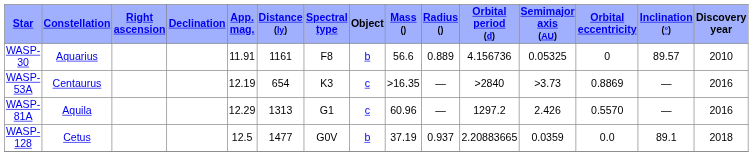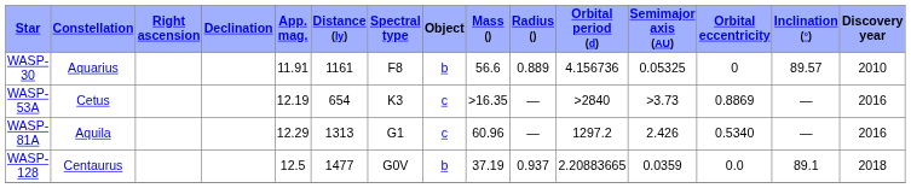WASP-53A | Constellation: Centaurus -> Cetus
WASP-81A | Orbital eccentricity: 0.5570 -> 0.5340
WASP-128 | Constellation: Cetus -> Centaurus
